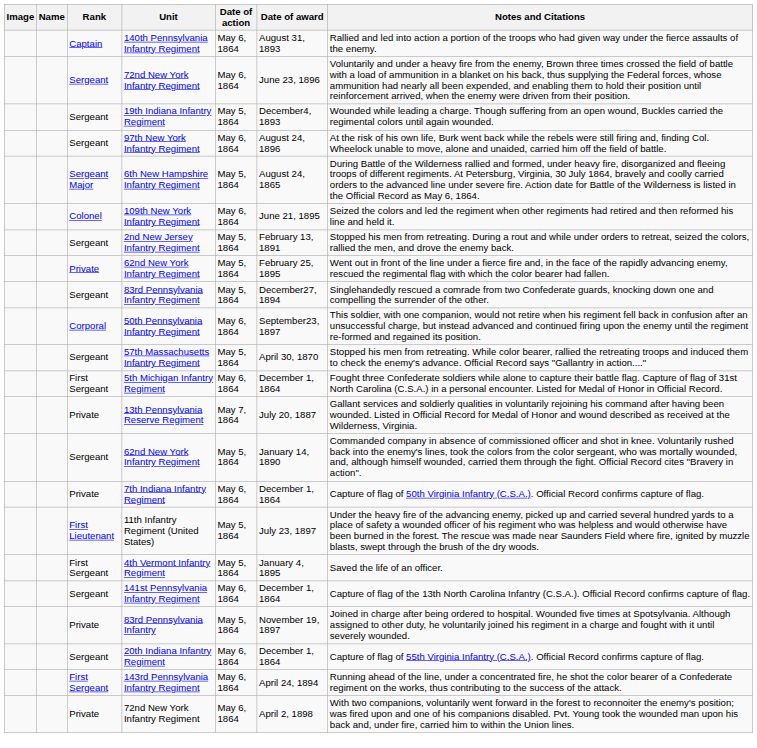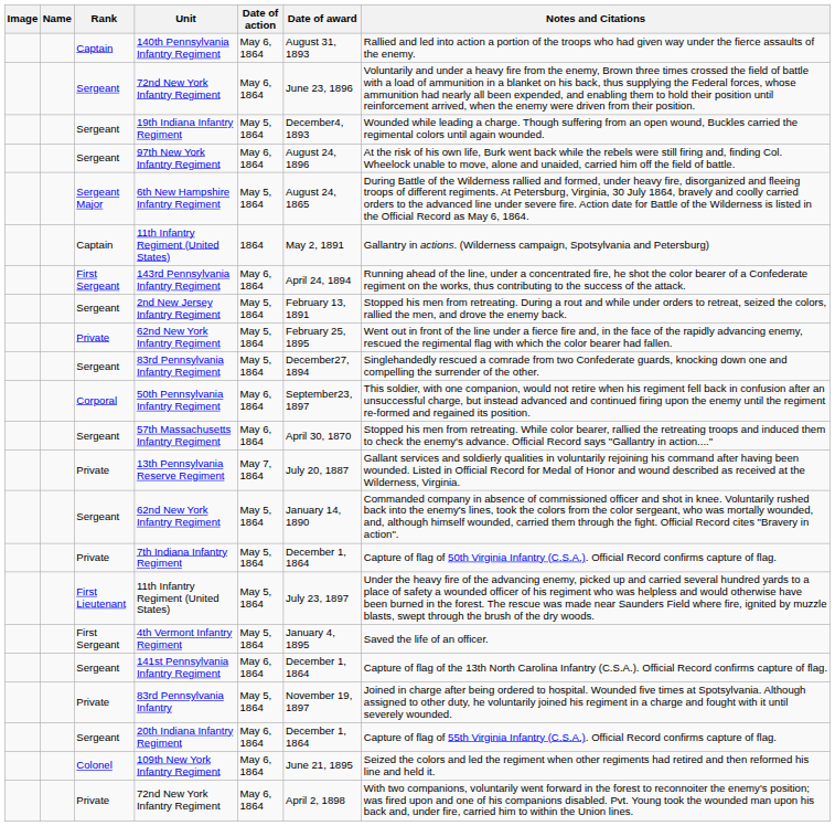+ row: Captain | 11th Infantry Regiment (United States) | 1864 | May 2, 1891 | Gallantry in actions. (Wilderness campaign, Spotsylvania and Petersburg)
rows swapped: 143rd Pennsylvania Infantry Regiment <-> 109th New York Infantry Regiment
57th Massachusetts Infantry Regiment | Date of action: May 5, 1864 -> May 6, 1864
- row: First Sergeant | 5th Michigan Infantry Regiment | May 6, 1864 | December 1, 1864 | Fought three Confederate soldiers while alone to capture their battle flag. Capture of flag of 31st North Carolina (C.S.A.) in a personal encounter. Listed for Medal of Honor in Official Record.
7th Indiana Infantry Regiment | Date of action: May 6, 1864 -> May 5, 1864
